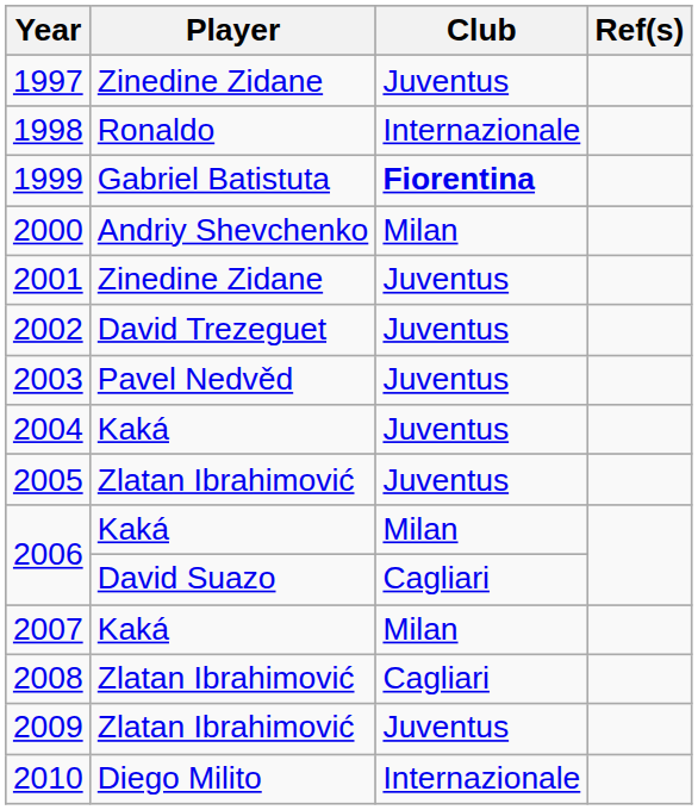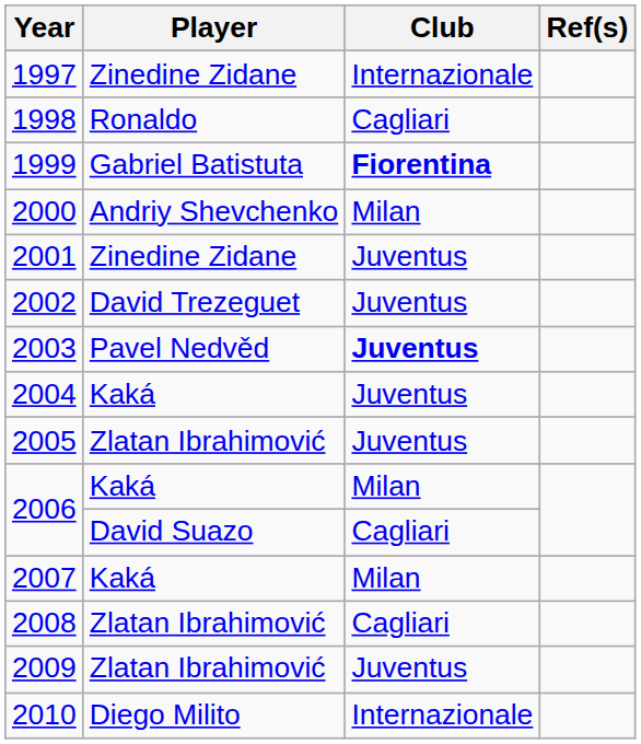1997 | Club: Juventus -> Internazionale
1998 | Club: Internazionale -> Cagliari
2003 | Club: normal -> bold
